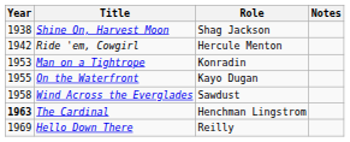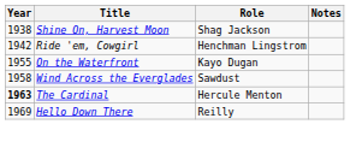Ride 'em, Cowgirl | Role: Hercule Menton -> Henchman Lingstrom
- row: 1953 | Man on a Tightrope | Konradin
The Cardinal | Role: Henchman Lingstrom -> Hercule Menton
